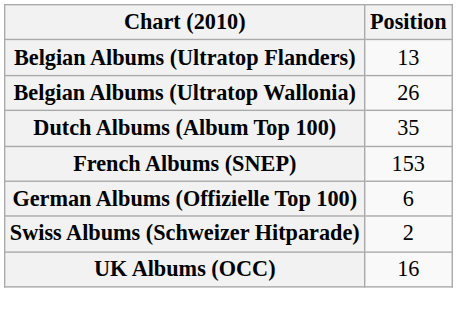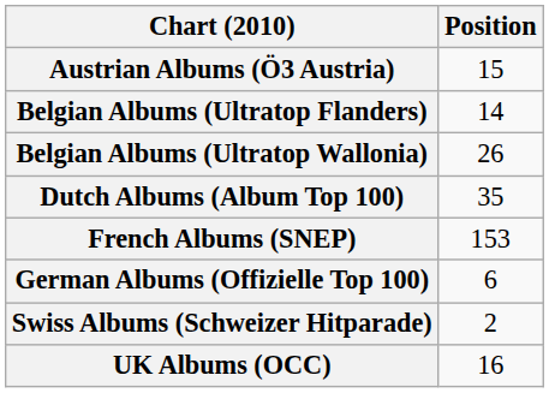+ row: Austrian Albums (Ö3 Austria) | 15
Belgian Albums (Ultratop Flanders) | Position: 13 -> 14
